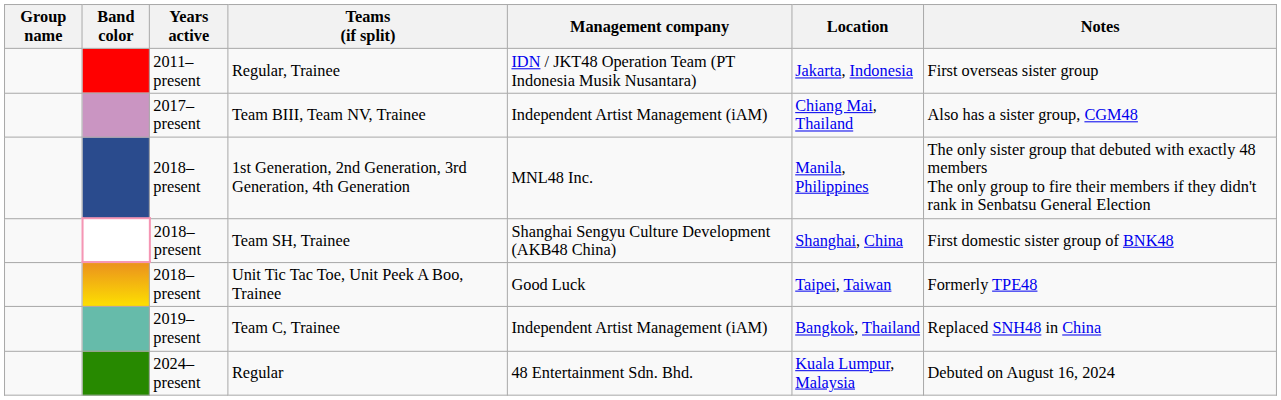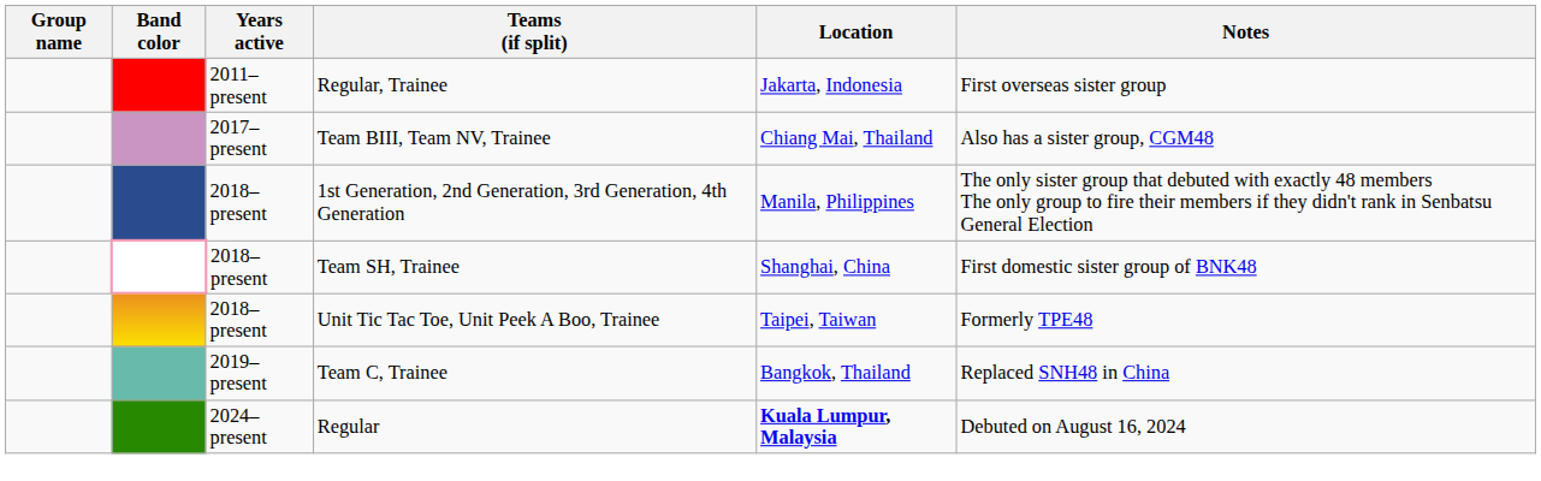- column: Management company | IDN / JKT48 Operation Team (PT Indonesia Musik Nusantara) | Independent Artist Management (iAM) | MNL48 Inc. | Shanghai Sengyu Culture Development (AKB48 China) | Good Luck | Independent Artist Management (iAM) | 48 Entertainment Sdn. Bhd.
Regular | Location: normal -> bold
